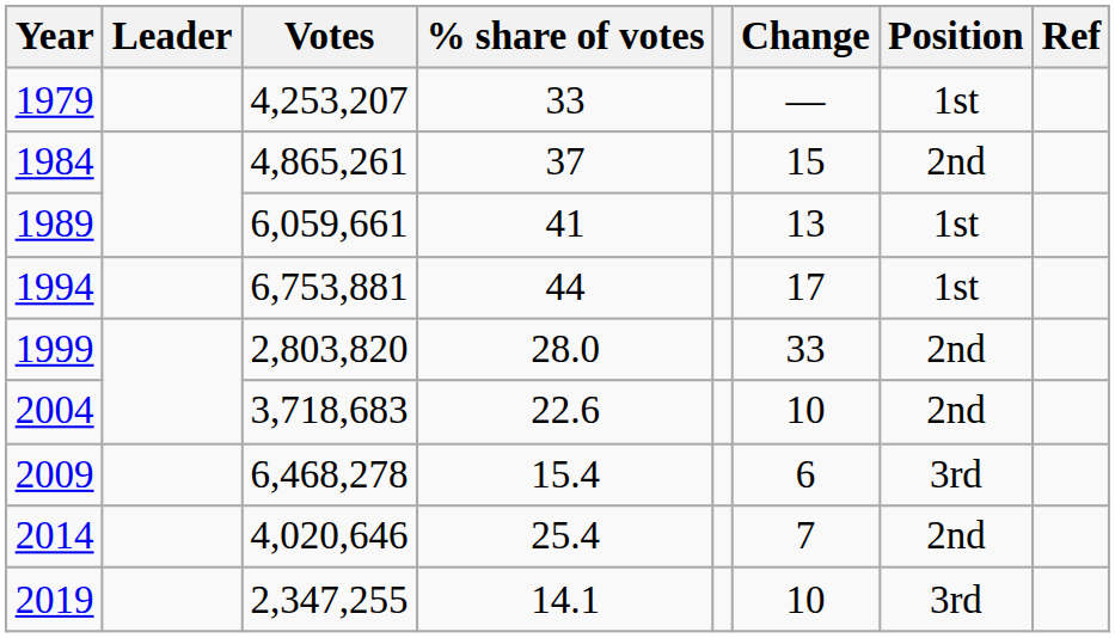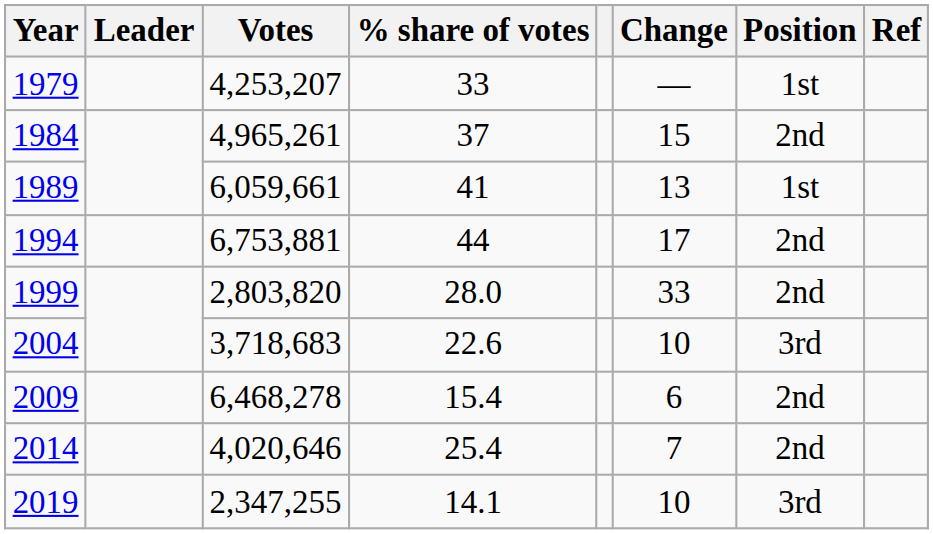1984 | Votes: 4,865,261 -> 4,965,261
1994 | Position: 1st -> 2nd
2004 | Position: 2nd -> 3rd
2009 | Position: 3rd -> 2nd
